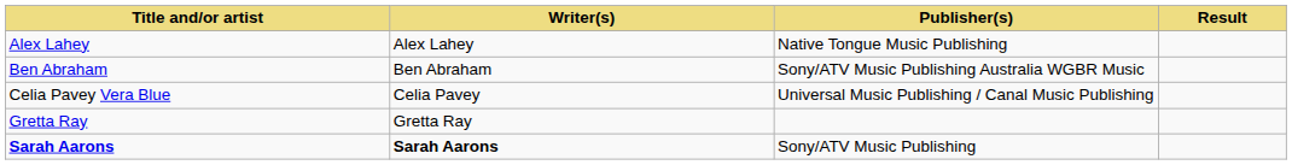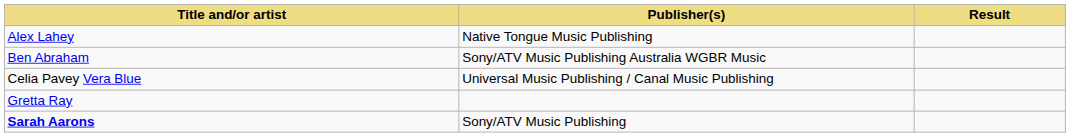- column: Writer(s) | Alex Lahey | Ben Abraham | Celia Pavey | Gretta Ray | Sarah Aarons
